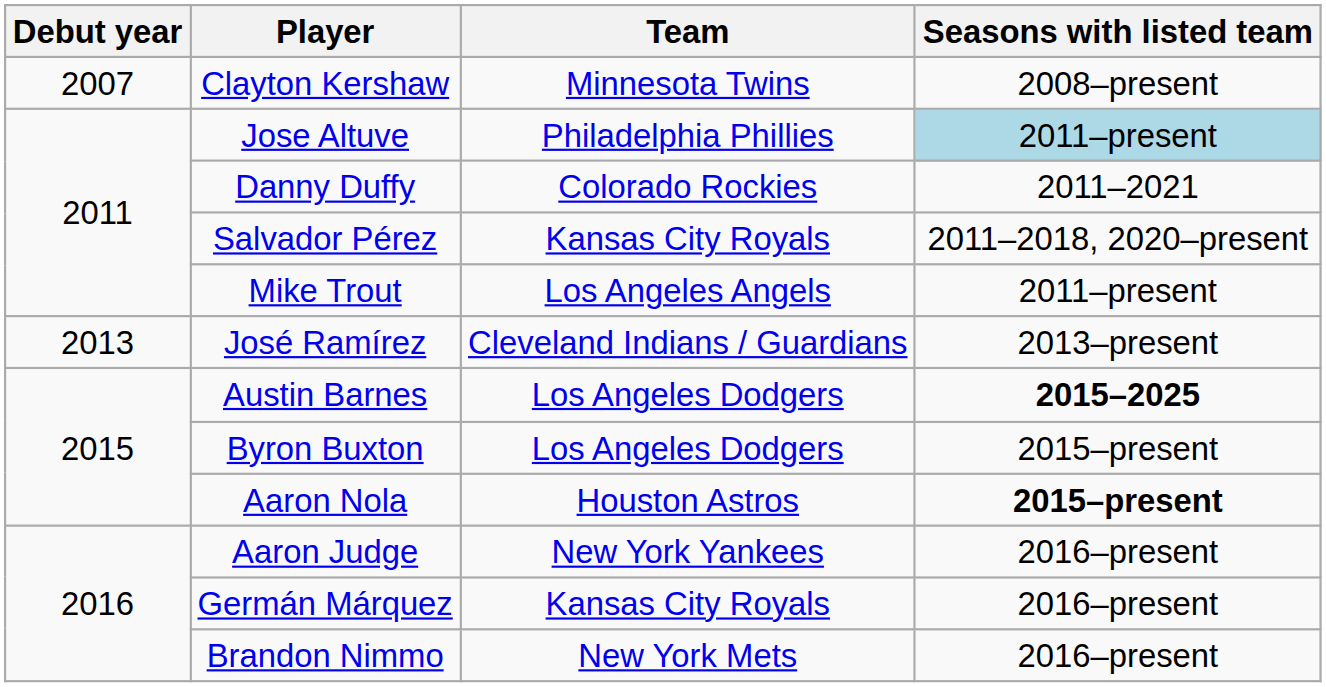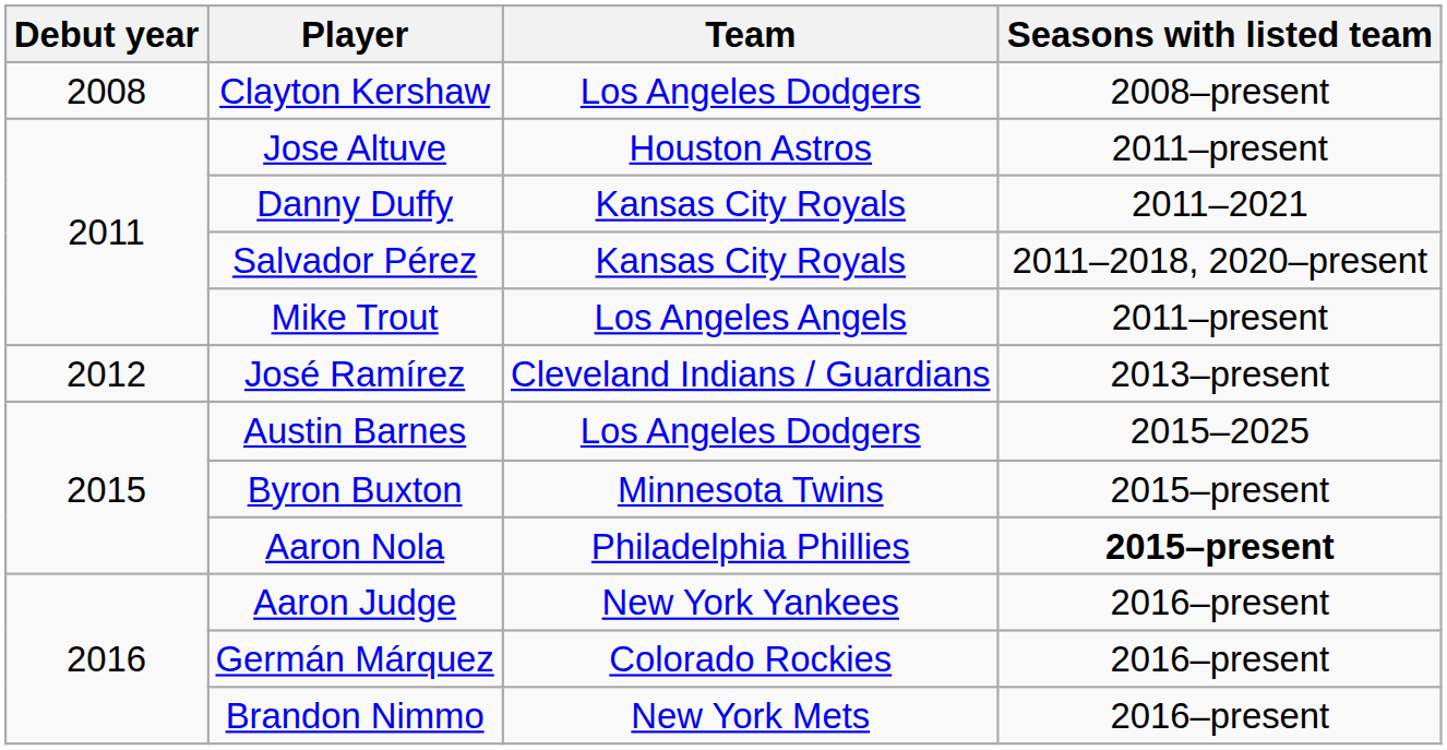Clayton Kershaw | Debut year: 2007 -> 2008
Clayton Kershaw | Team: Minnesota Twins -> Los Angeles Dodgers
Jose Altuve | Team: Philadelphia Phillies -> Houston Astros
Jose Altuve | Seasons with listed team: lightblue background -> no background
Danny Duffy | Team: Colorado Rockies -> Kansas City Royals
José Ramírez | Debut year: 2013 -> 2012
Austin Barnes | Seasons with listed team: bold -> normal
Byron Buxton | Team: Los Angeles Dodgers -> Minnesota Twins
Aaron Nola | Team: Houston Astros -> Philadelphia Phillies
Germán Márquez | Team: Kansas City Royals -> Colorado Rockies
